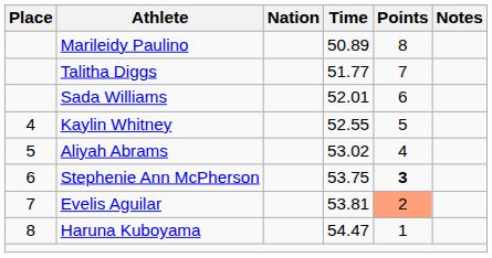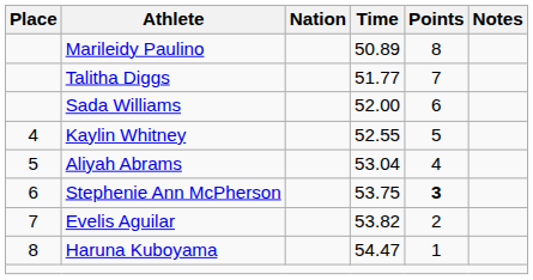Sada Williams | Time: 52.01 -> 52.00
Aliyah Abrams | Time: 53.02 -> 53.04
Evelis Aguilar | Time: 53.81 -> 53.82
Evelis Aguilar | Points: lightsalmon background -> no background
